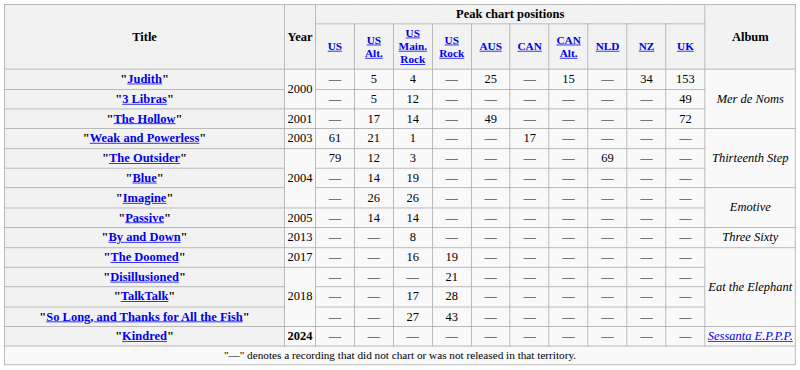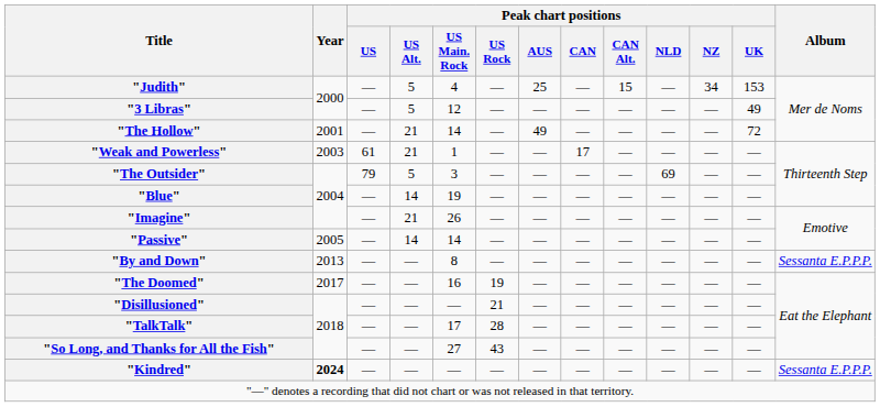"The Hollow" | Peak chart positions / US Alt.: 17 -> 21
"The Outsider" | Peak chart positions / US Alt.: 12 -> 5
"Imagine" | Peak chart positions / US Alt.: 26 -> 21
"By and Down" | Album: Three Sixty -> Sessanta E.P.P.P.
